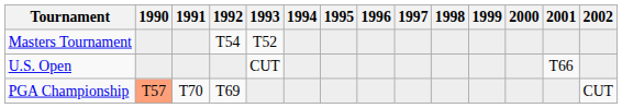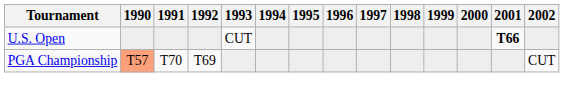- row: Masters Tournament | T54 | T52
U.S. Open | 2001: normal -> bold
